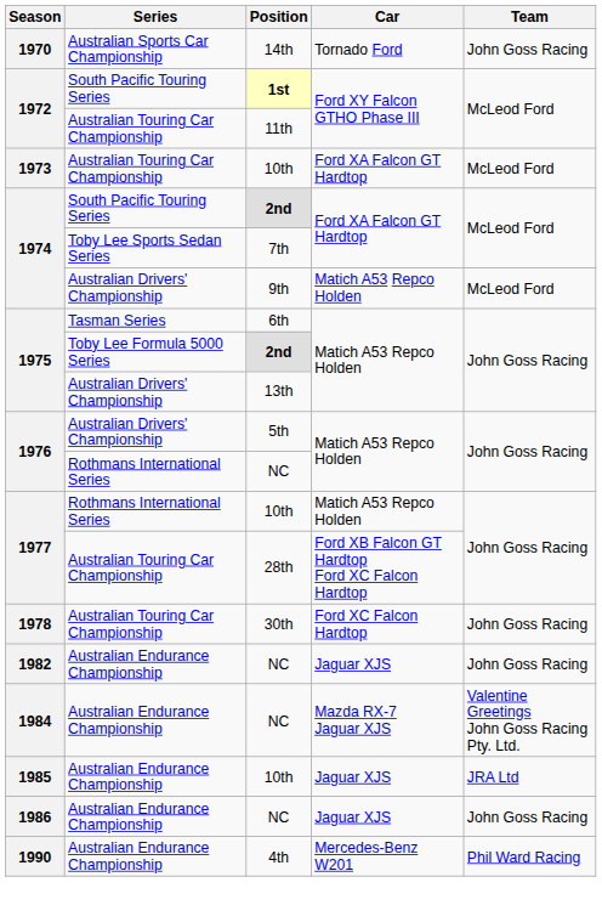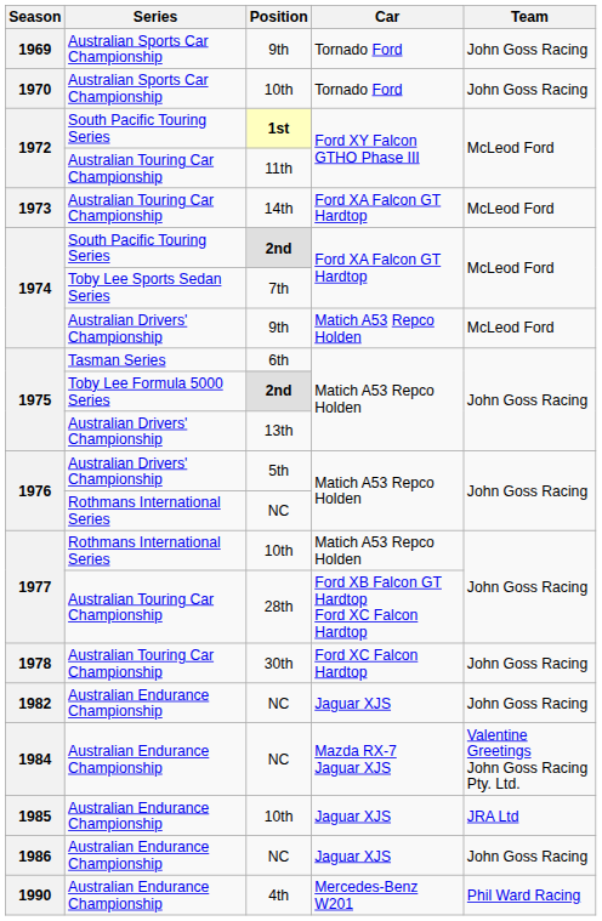+ row: 1969 | Australian Sports Car Championship | 9th | Tornado Ford | John Goss Racing
1970 | Position: 14th -> 10th
1973 | Position: 10th -> 14th
